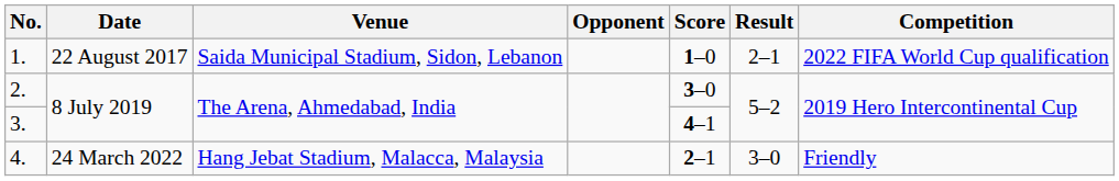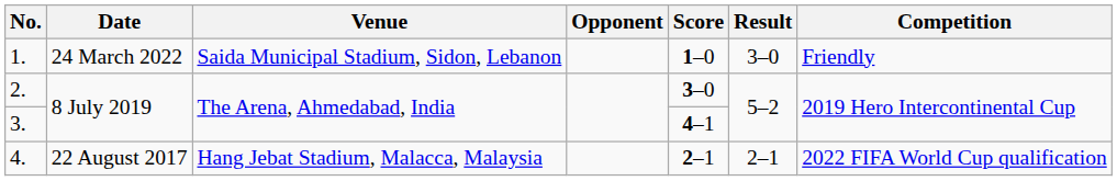1. | Date: 22 August 2017 -> 24 March 2022
1. | Result: 2–1 -> 3–0
1. | Competition: 2022 FIFA World Cup qualification -> Friendly
4. | Date: 24 March 2022 -> 22 August 2017
4. | Result: 3–0 -> 2–1
4. | Competition: Friendly -> 2022 FIFA World Cup qualification
